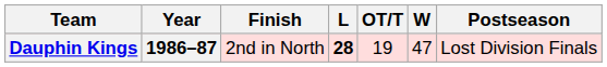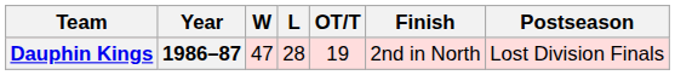columns swapped: W <-> Finish
Dauphin Kings | L: bold -> normal
